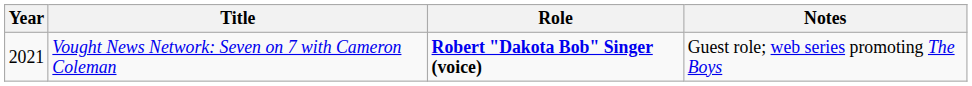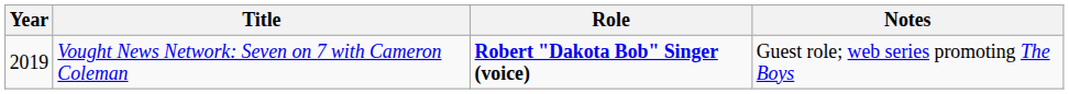Vought News Network: Seven on 7 with Cameron Coleman | Year: 2021 -> 2019
